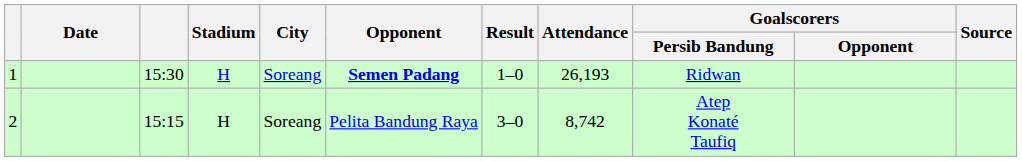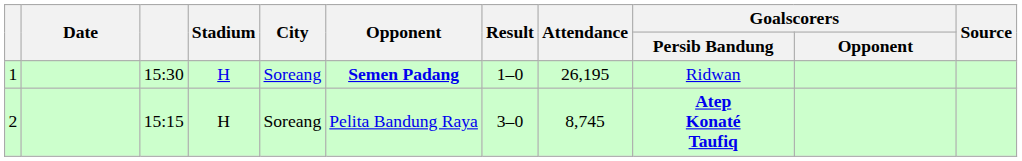1 | Attendance: 26,193 -> 26,195
2 | Attendance: 8,742 -> 8,745
2 | Goalscorers / Persib Bandung: normal -> bold
